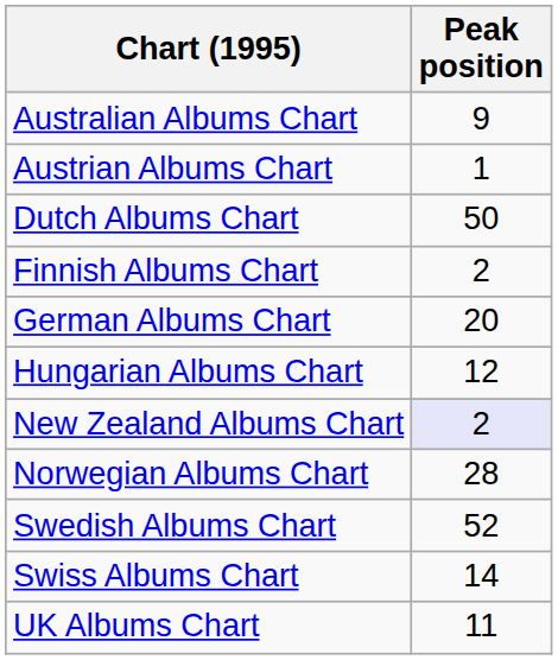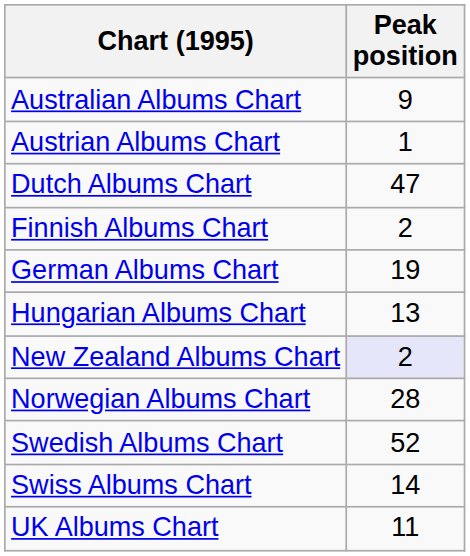Dutch Albums Chart | Peak position: 50 -> 47
German Albums Chart | Peak position: 20 -> 19
Hungarian Albums Chart | Peak position: 12 -> 13
